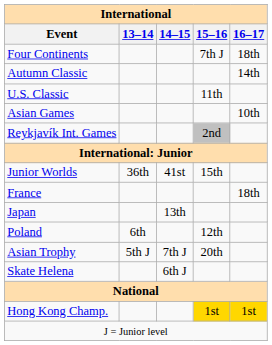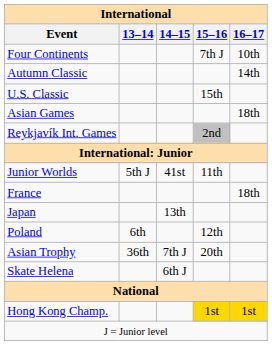Four Continents | International / 16–17: 18th -> 10th
U.S. Classic | International / 15–16: 11th -> 15th
Asian Games | International / 16–17: 10th -> 18th
Junior Worlds | International / 13–14: 36th -> 5th J
Junior Worlds | International / 15–16: 15th -> 11th
Asian Trophy | International / 13–14: 5th J -> 36th
